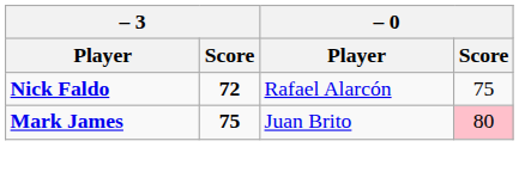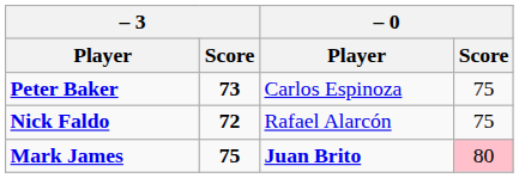+ row: Peter Baker | 73 | Carlos Espinoza | 75
Mark James | – 0 / Player: normal -> bold
